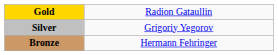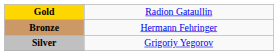rows swapped: Silver <-> Bronze
